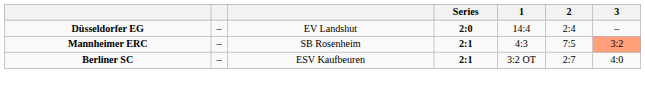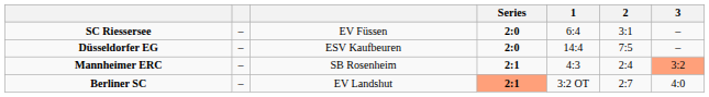+ row: SC Riessersee | – | EV Füssen | 2:0 | 6:4 | 3:1 | –
Düsseldorfer EG | column 3: EV Landshut -> ESV Kaufbeuren
Düsseldorfer EG | 2: 2:4 -> 7:5
Mannheimer ERC | 2: 7:5 -> 2:4
Berliner SC | column 3: ESV Kaufbeuren -> EV Landshut
Berliner SC | Series: no background -> lightsalmon background
